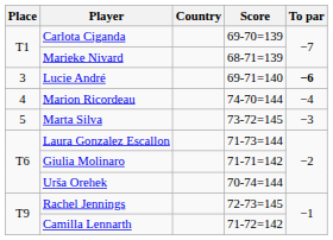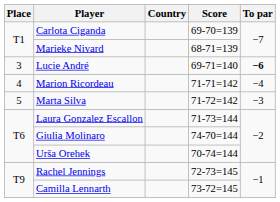Marion Ricordeau | Score: 74-70=144 -> 71-71=142
Marta Silva | Score: 73-72=145 -> 71-72=142
Giulia Molinaro | Score: 71-71=142 -> 74-70=144
Camilla Lennarth | Score: 71-72=142 -> 73-72=145
